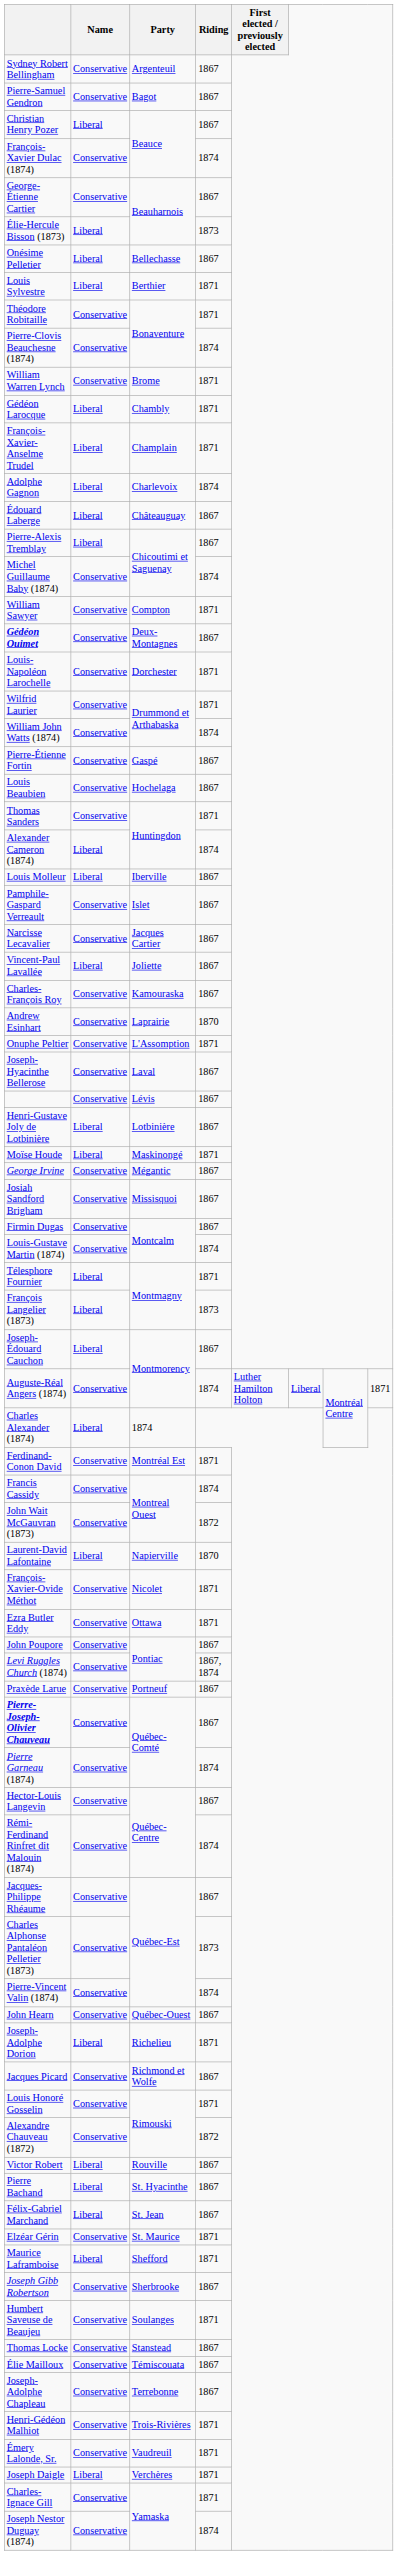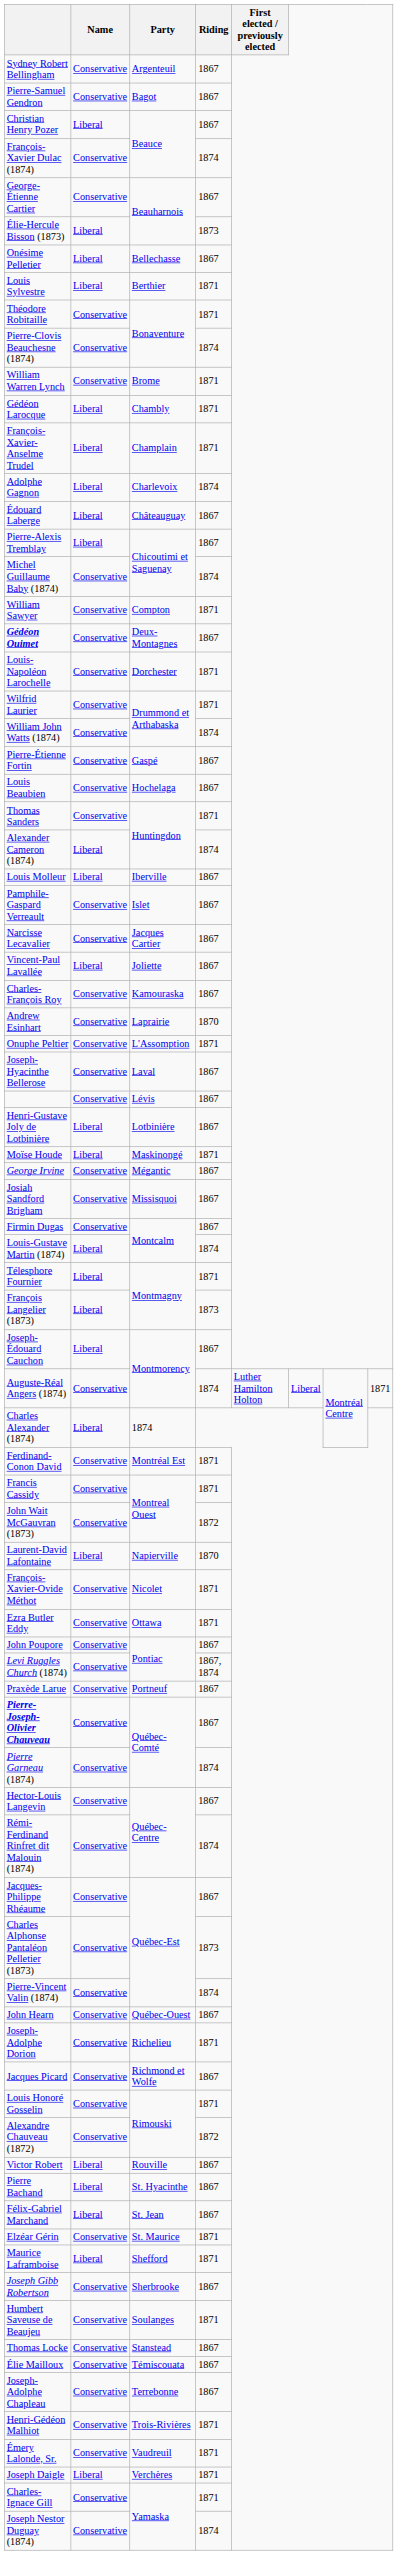Louis-Gustave Martin (1874) | Name: Conservative -> Liberal
Francis Cassidy | Riding: 1874 -> 1871
Joseph-Adolphe Dorion | Name: Liberal -> Conservative
